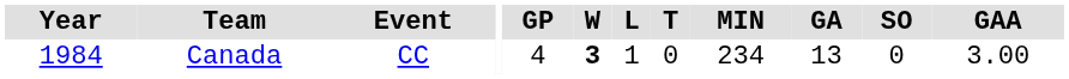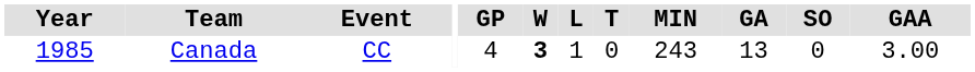Canada | Year: 1984 -> 1985
Canada | MIN: 234 -> 243
